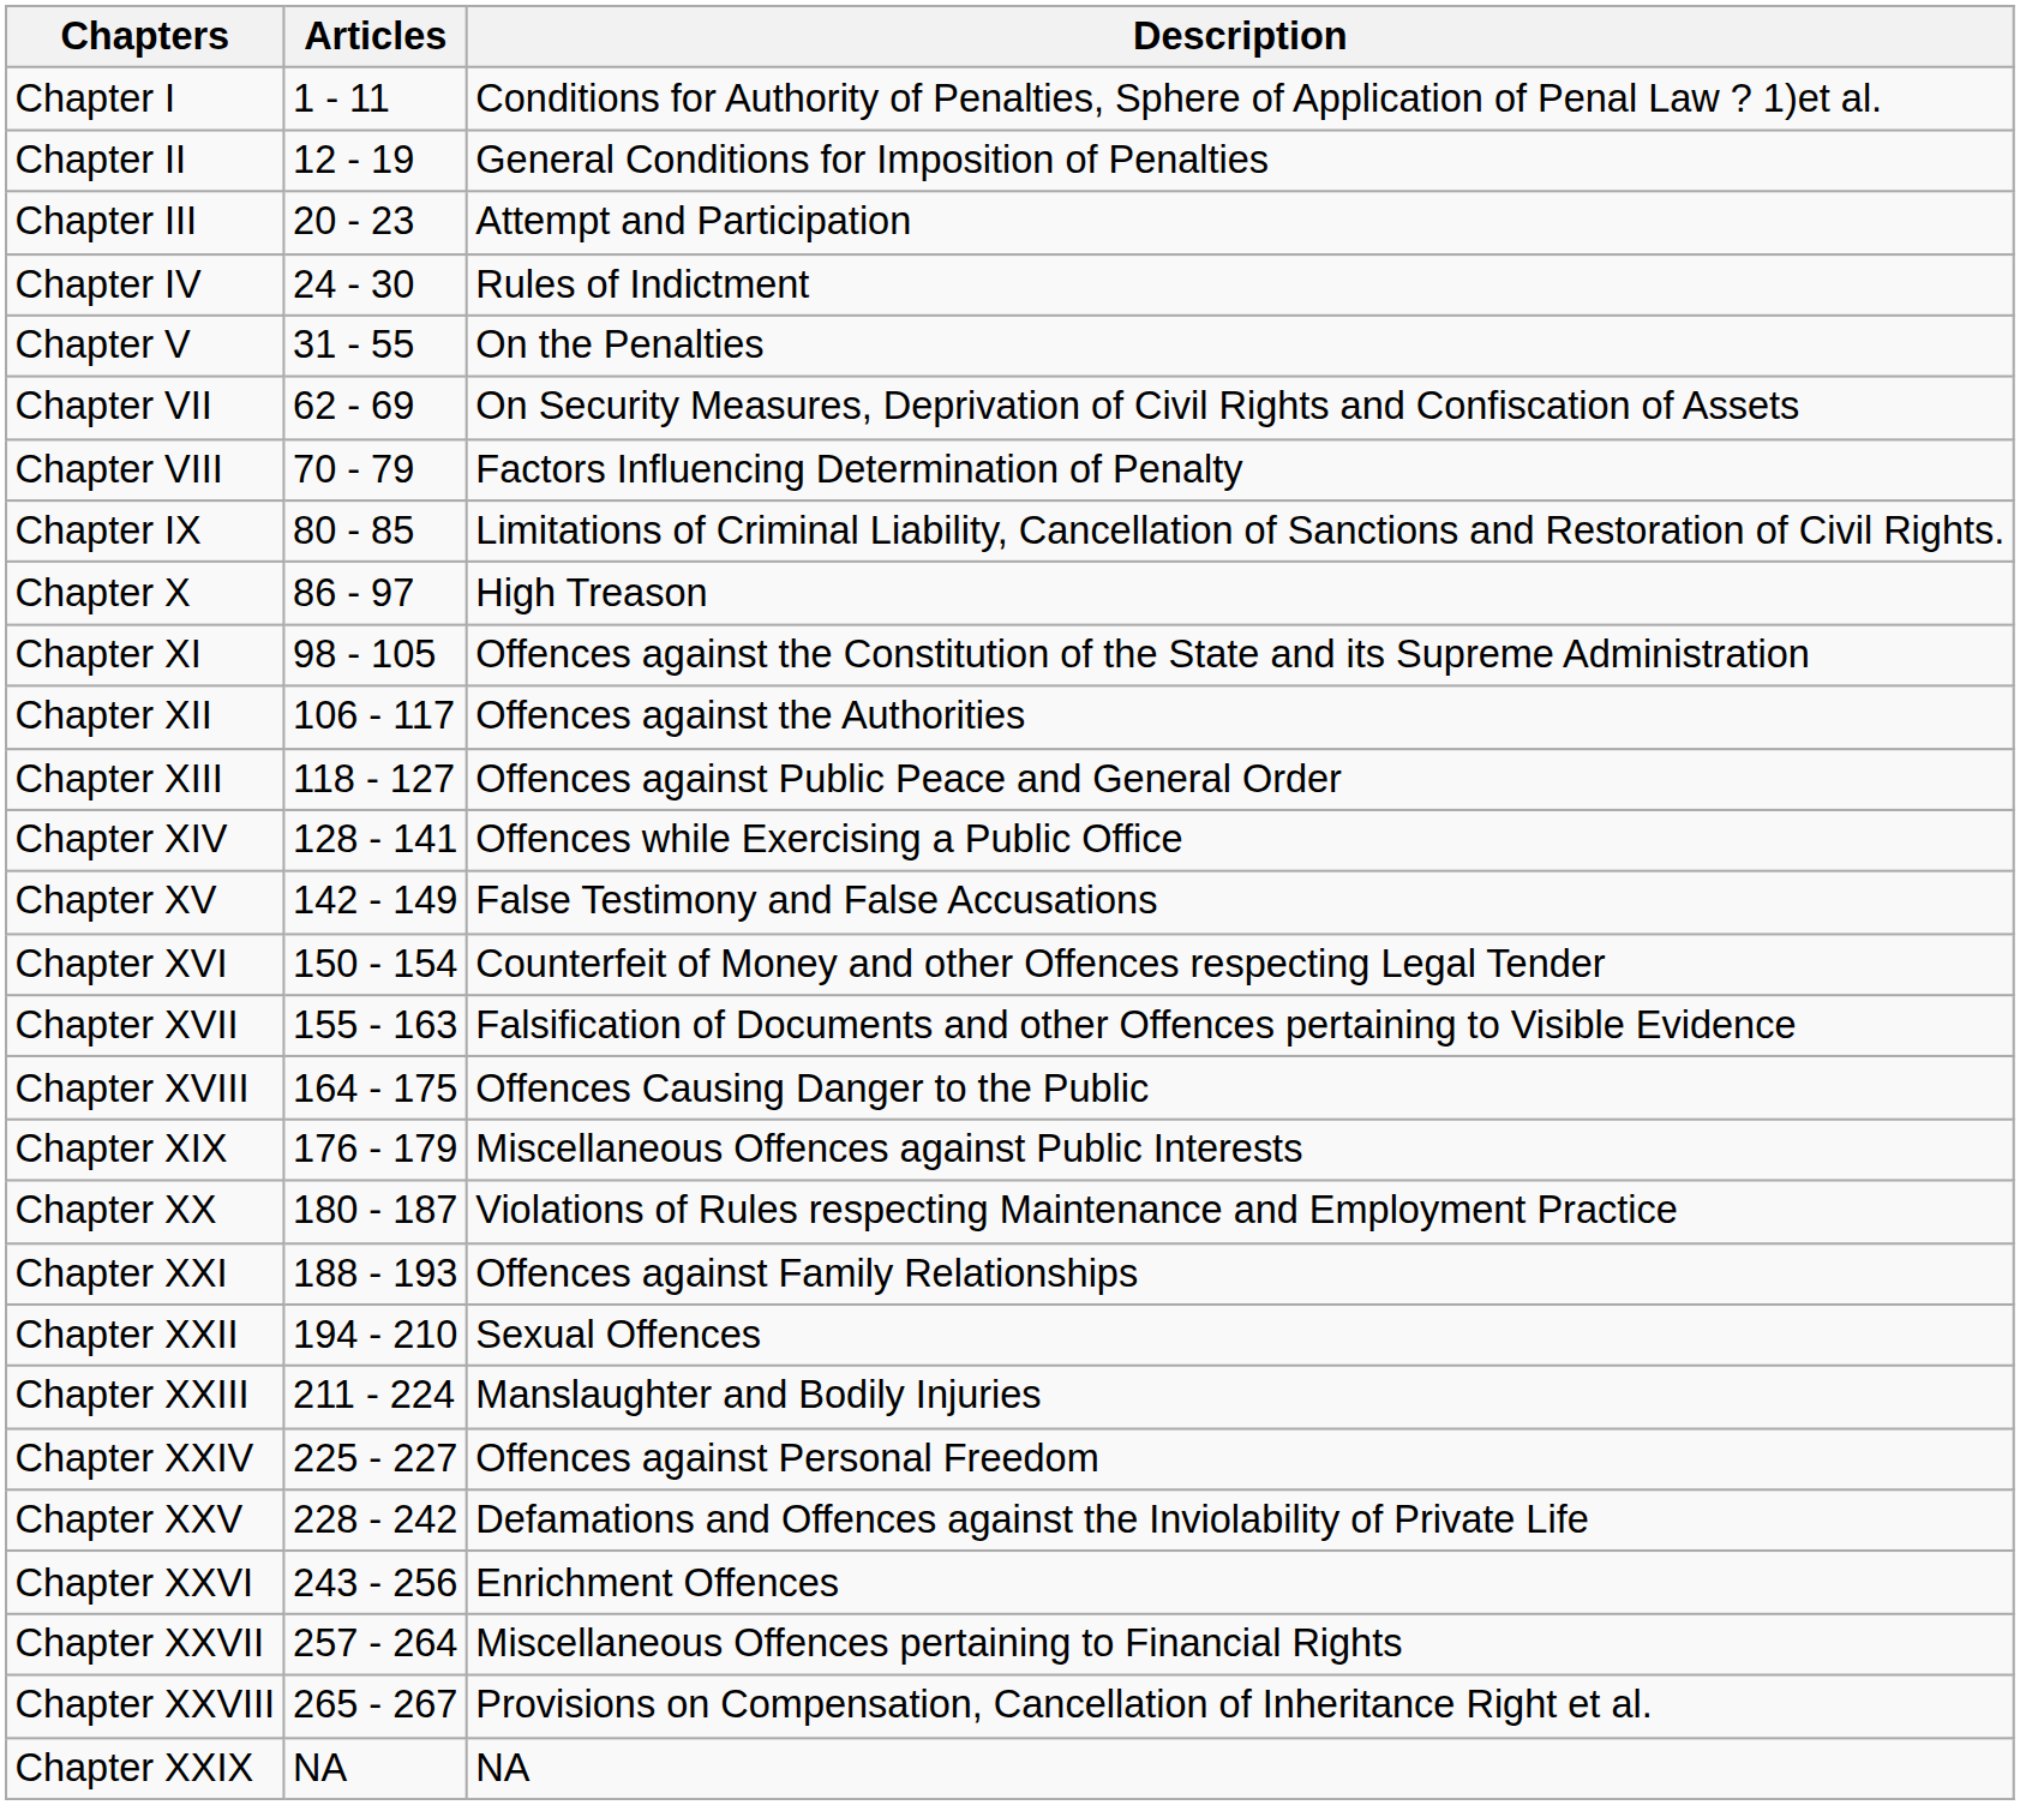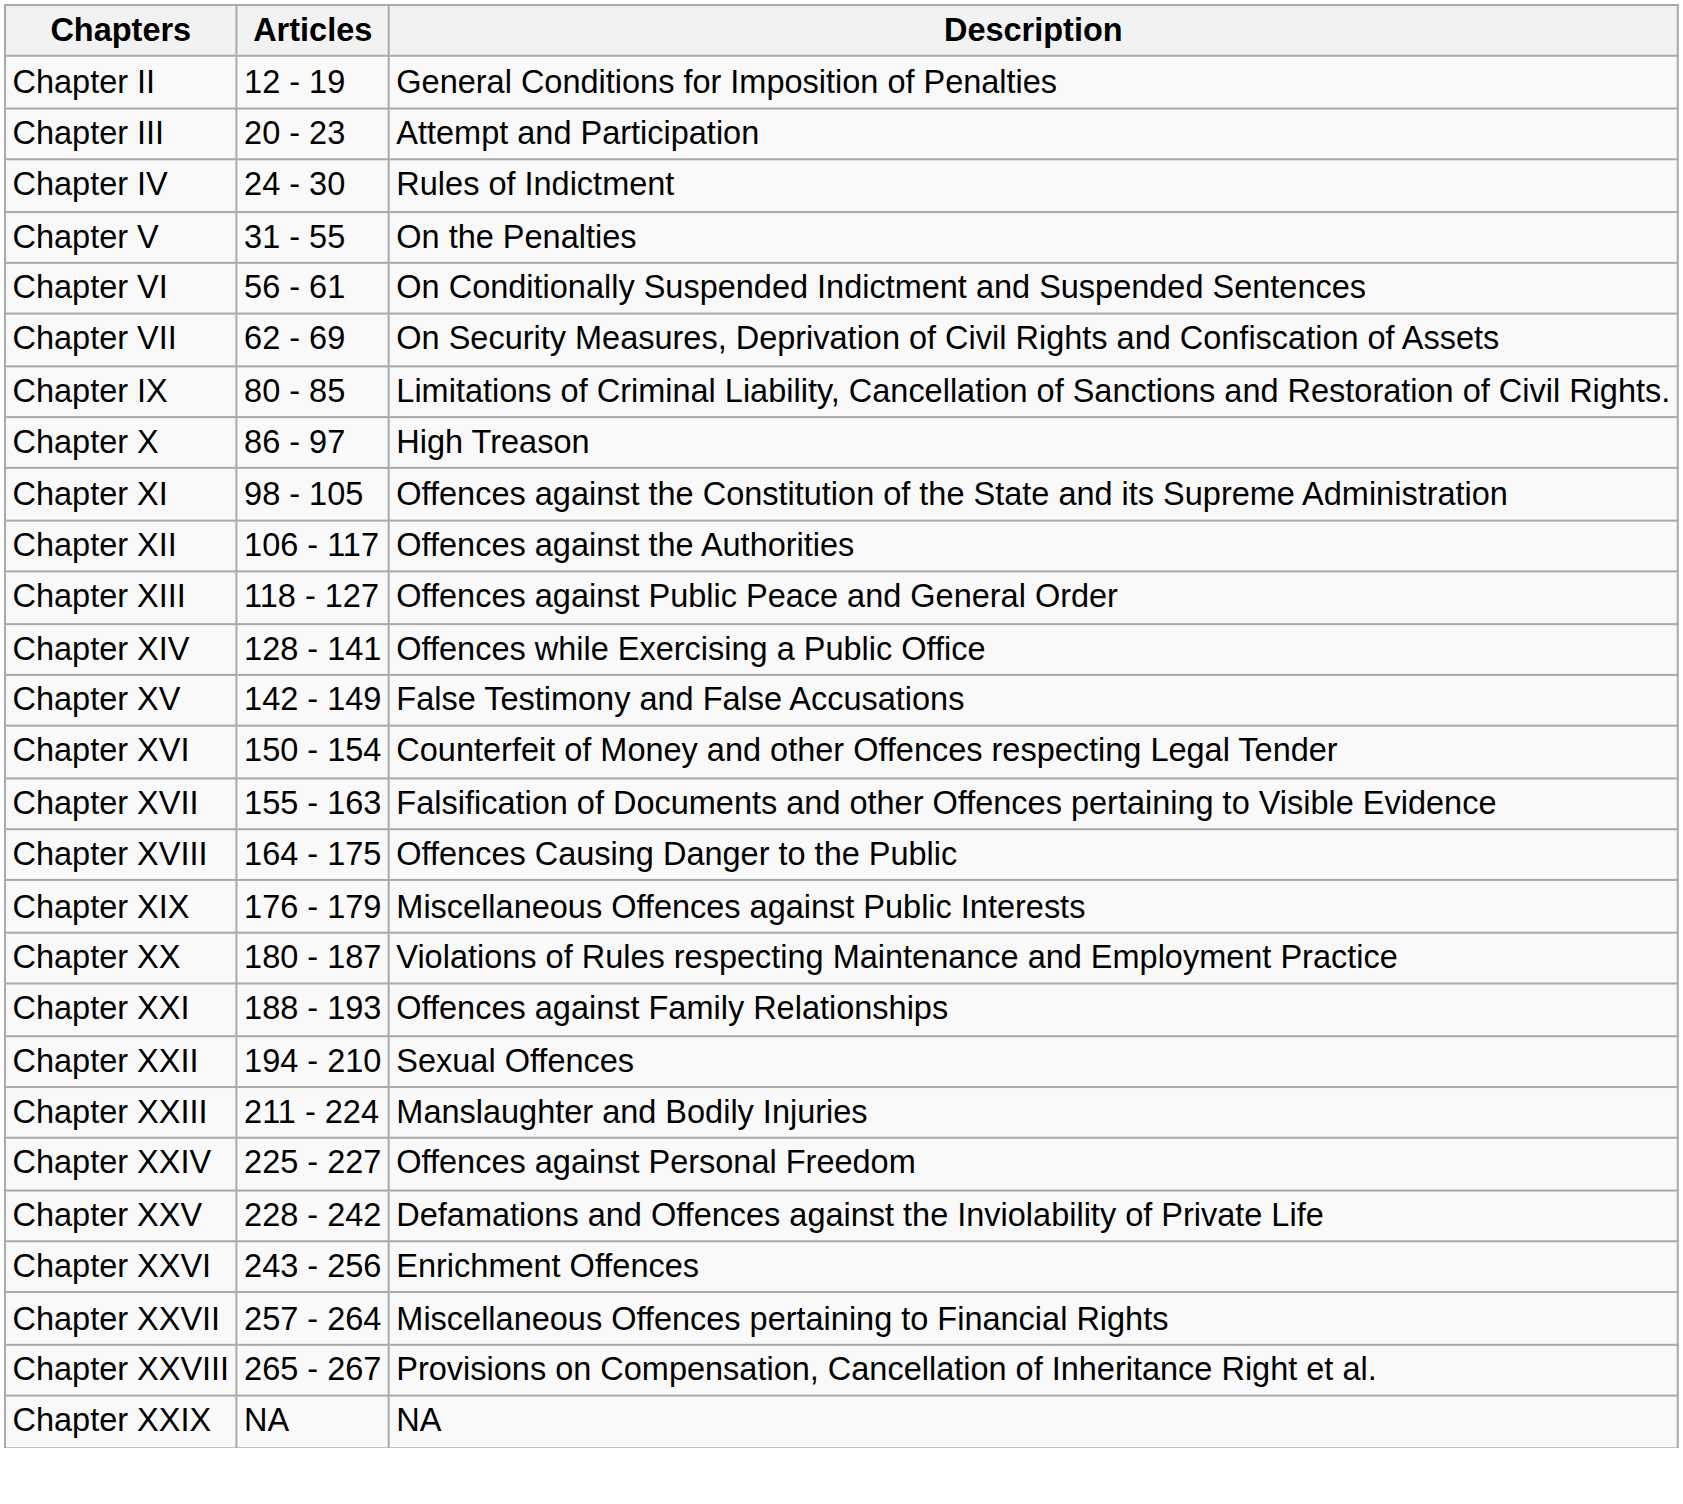- row: Chapter I | 1 - 11 | Conditions for Authority of Penalties, Sphere of Application of Penal Law ? 1)et al.
+ row: Chapter VI | 56 - 61 | On Conditionally Suspended Indictment and Suspended Sentences
- row: Chapter VIII | 70 - 79 | Factors Influencing Determination of Penalty
